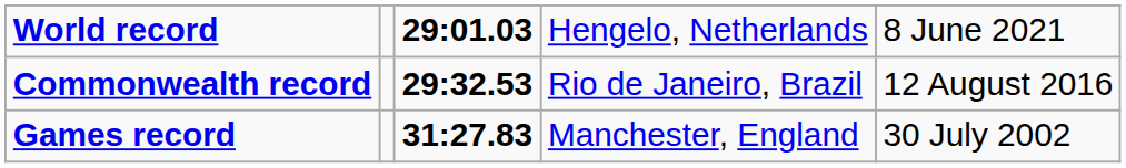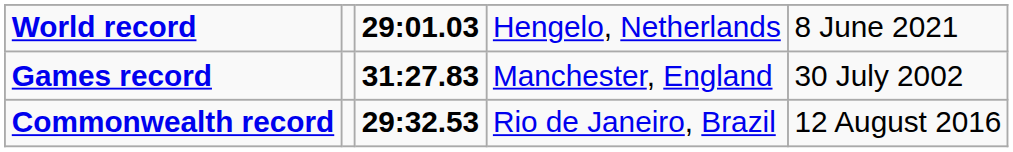rows swapped: Commonwealth record <-> Games record
